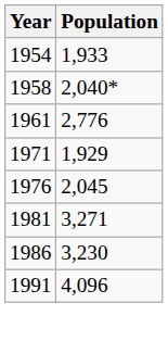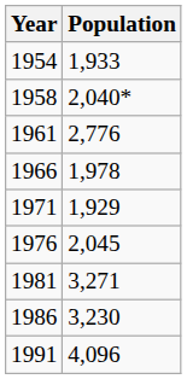+ row: 1966 | 1,978
